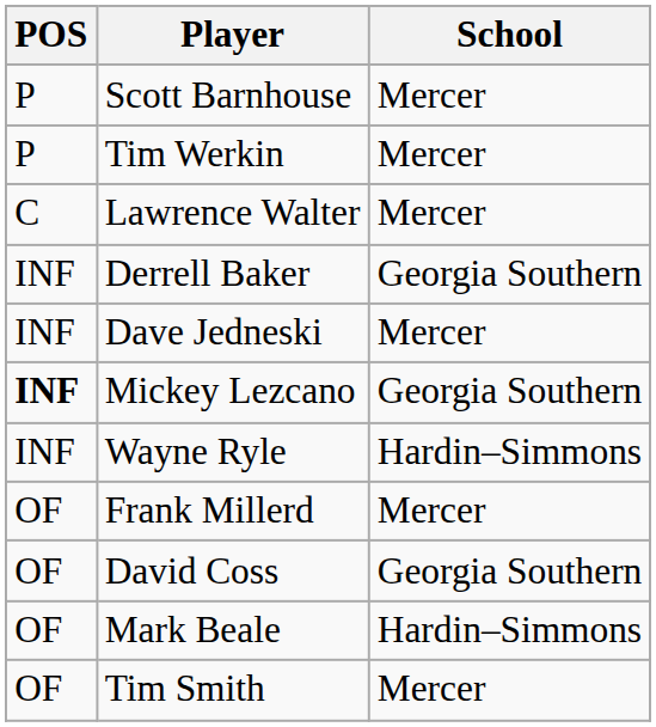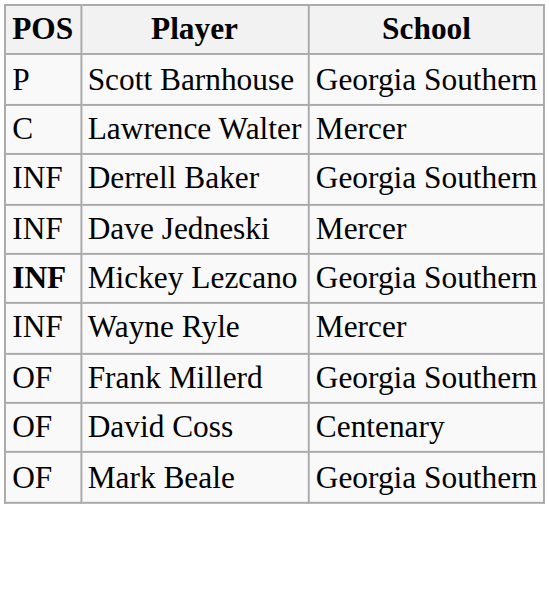Scott Barnhouse | School: Mercer -> Georgia Southern
- row: P | Tim Werkin | Mercer
Wayne Ryle | School: Hardin–Simmons -> Mercer
Frank Millerd | School: Mercer -> Georgia Southern
David Coss | School: Georgia Southern -> Centenary
Mark Beale | School: Hardin–Simmons -> Georgia Southern
- row: OF | Tim Smith | Mercer
